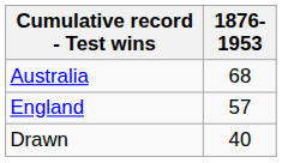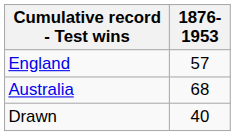rows swapped: England <-> Australia
